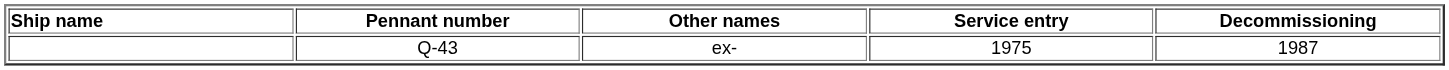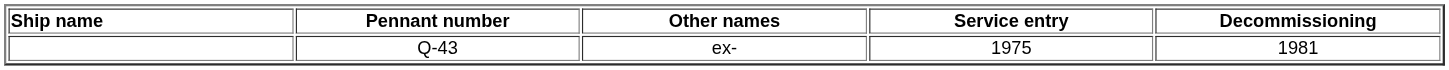ex- | Decommissioning: 1987 -> 1981
